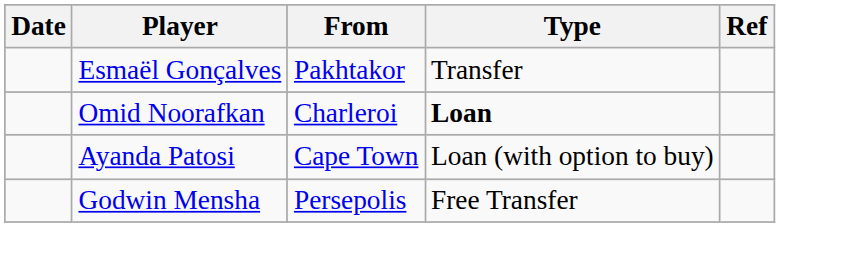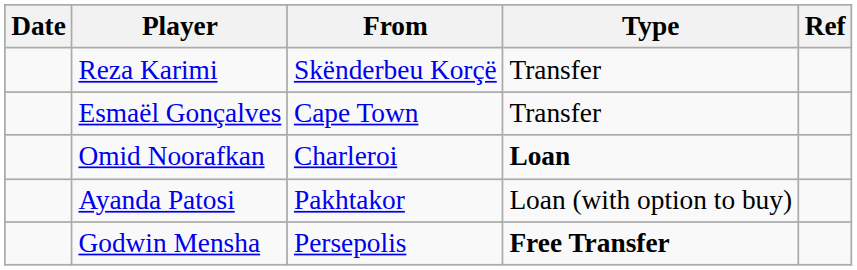+ row: Reza Karimi | Skënderbeu Korçë | Transfer
Esmaël Gonçalves | From: Pakhtakor -> Cape Town
Ayanda Patosi | From: Cape Town -> Pakhtakor
Godwin Mensha | Type: normal -> bold
